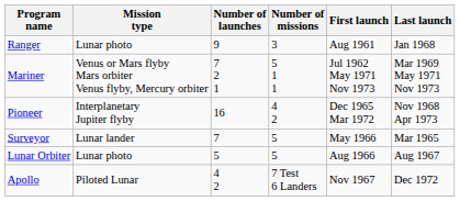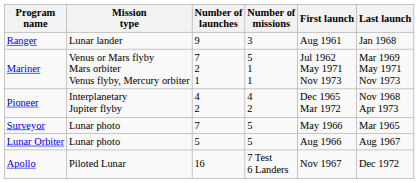Ranger | Mission type: Lunar photo -> Lunar lander
Pioneer | Number of launches: 16 -> 4 2
Surveyor | Mission type: Lunar lander -> Lunar photo
Apollo | Number of launches: 4 2 -> 16
